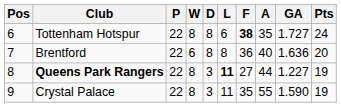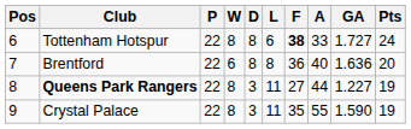Tottenham Hotspur | A: 35 -> 33
Queens Park Rangers | L: bold -> normal
